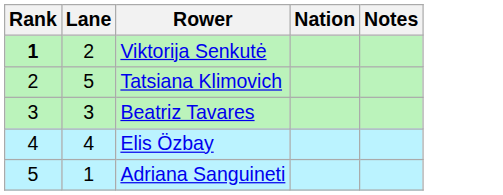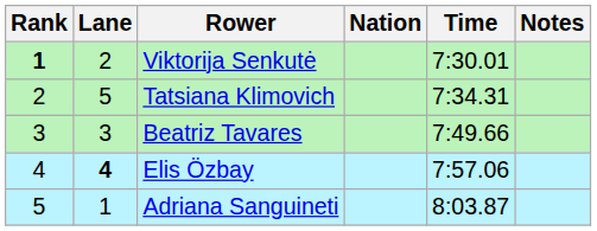+ column: Time | 7:30.01 | 7:34.31 | 7:49.66 | 7:57.06 | 8:03.87
Elis Özbay | Lane: normal -> bold
